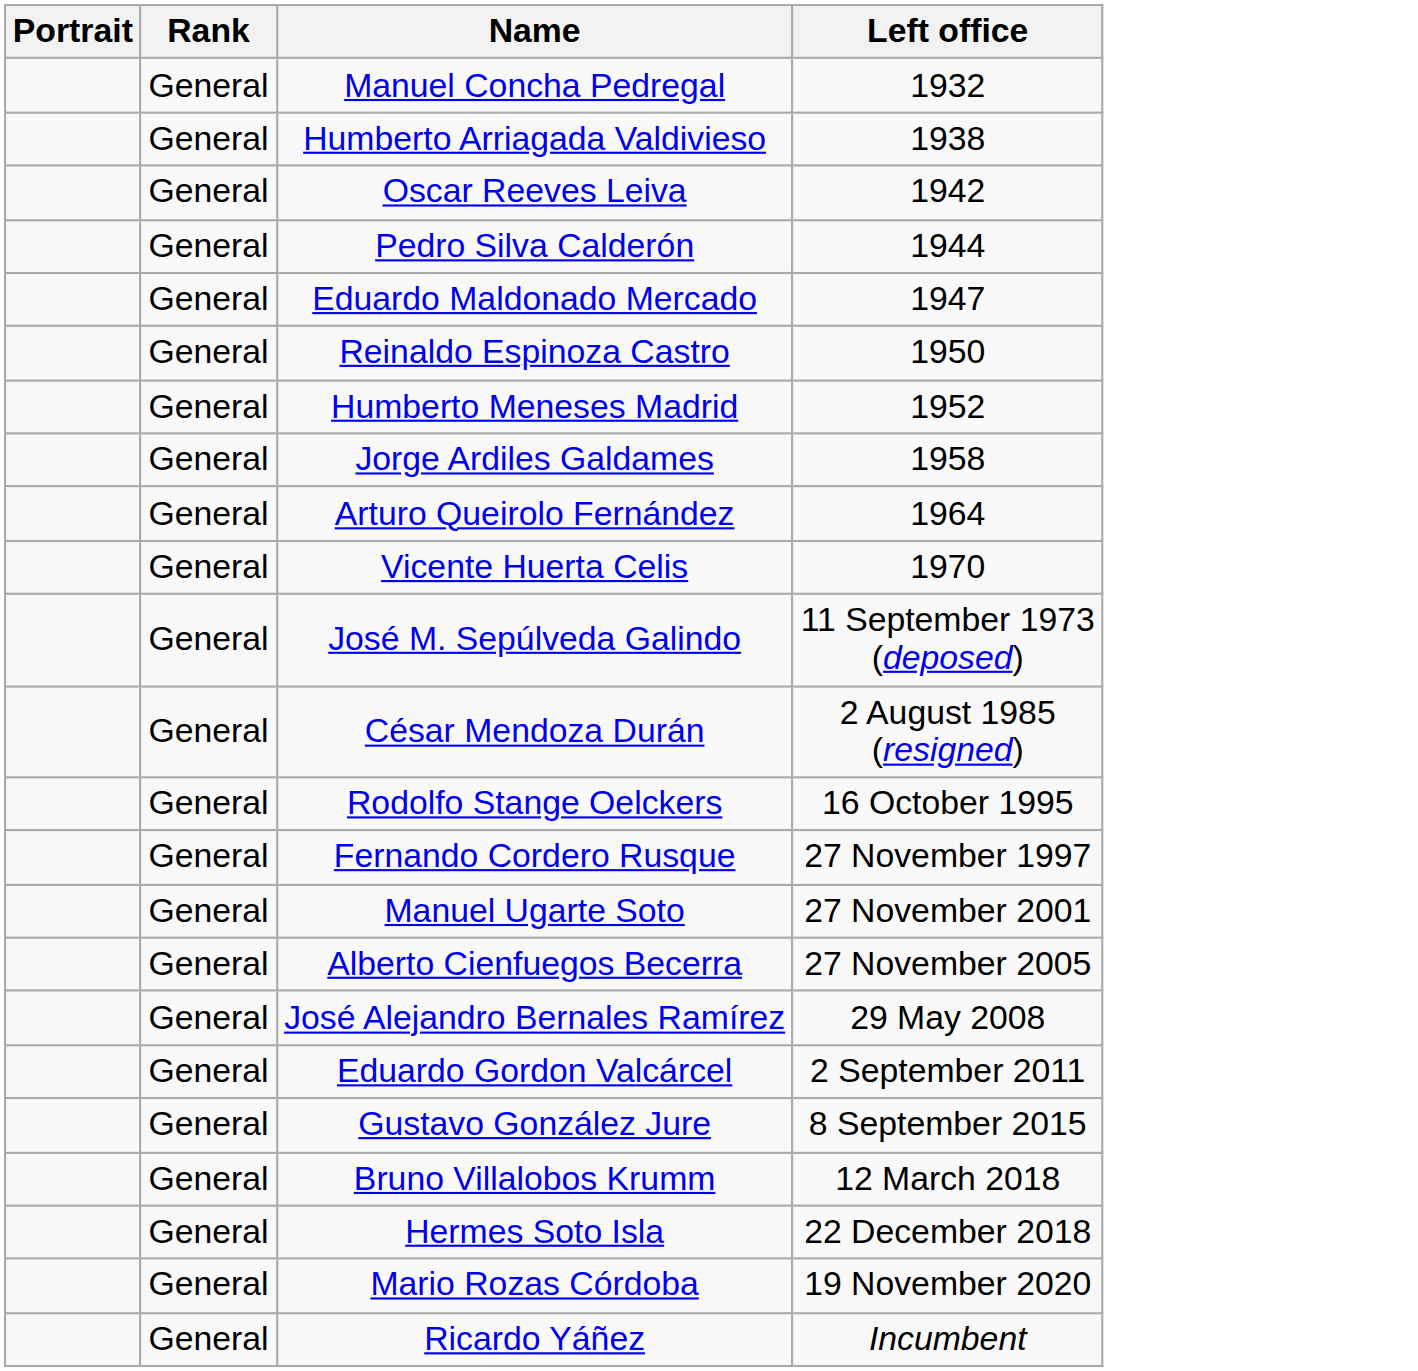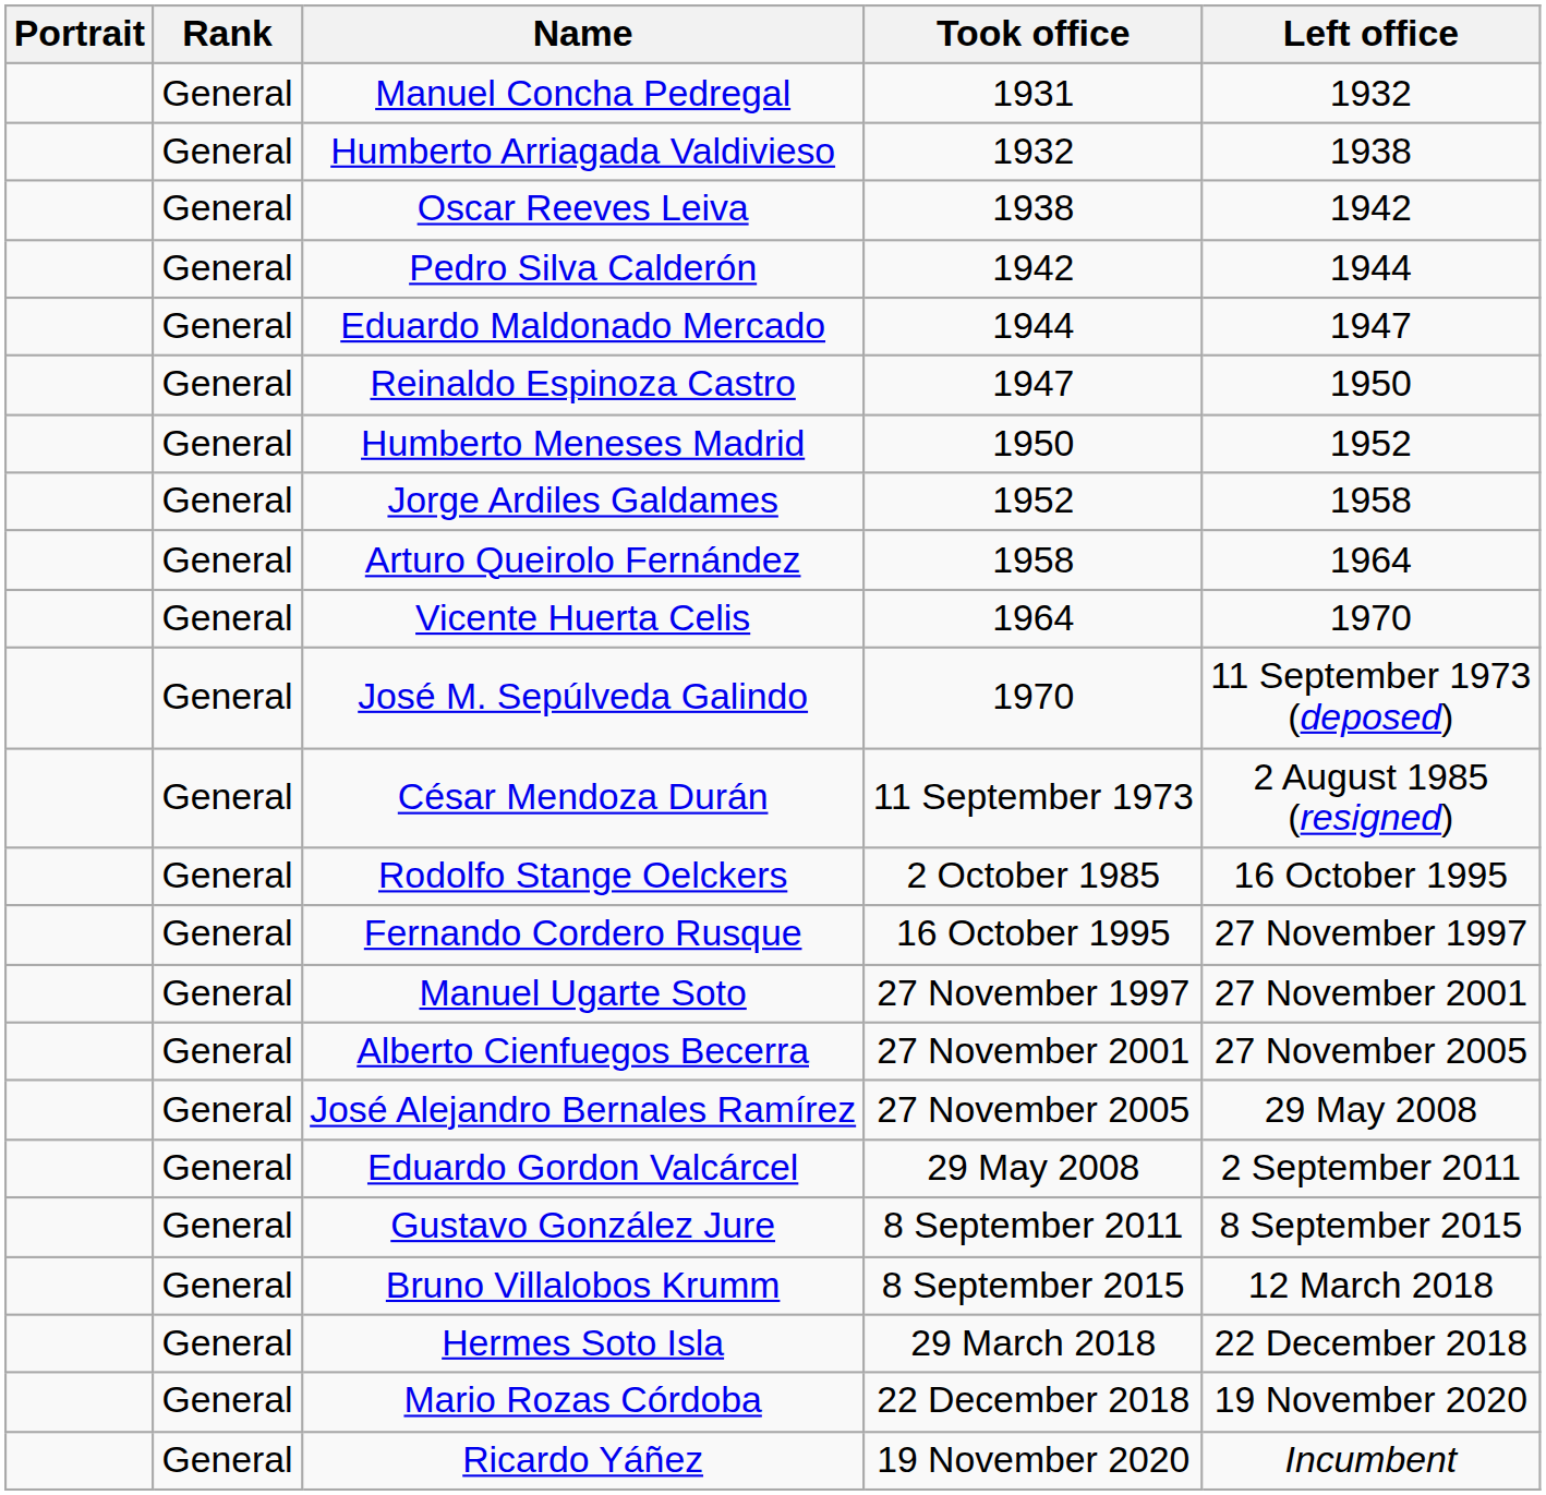+ column: Took office | 1931 | 1932 | 1938 | 1942 | 1944 | 1947 | 1950 | 1952 | 1958 | 1964 | 1970 | 11 September 1973 | 2 October 1985 | 16 October 1995 | 27 November 1997 | 27 November 2001 | 27 November 2005 | 29 May 2008 | 8 September 2011 | 8 September 2015 | 29 March 2018 | 22 December 2018 | 19 November 2020
